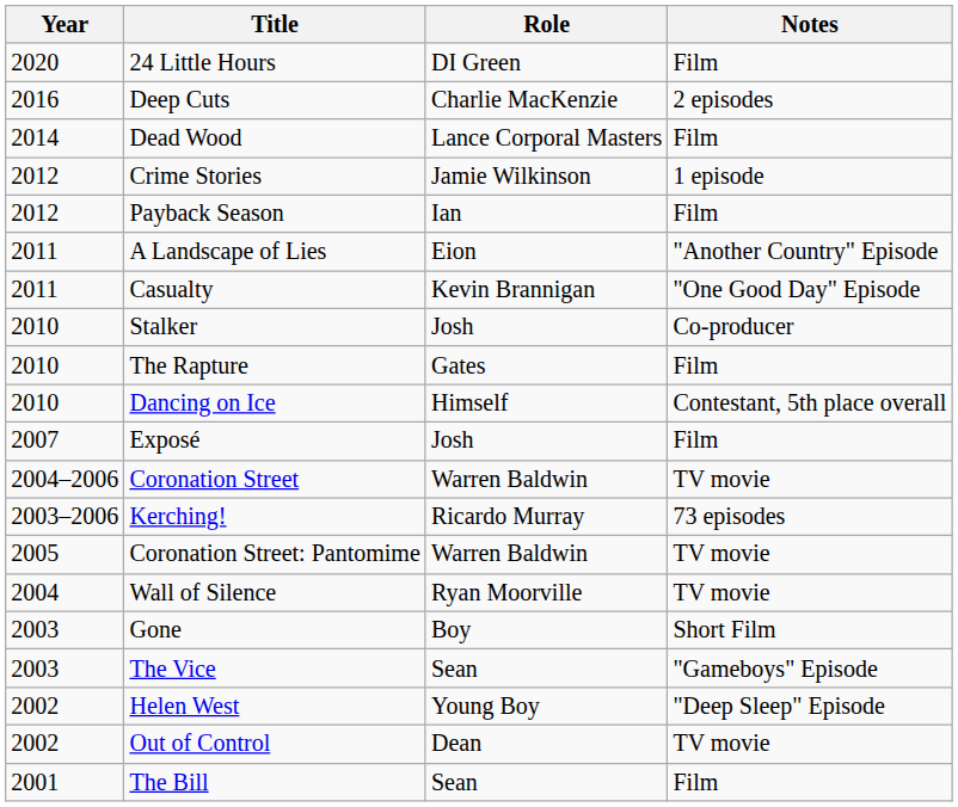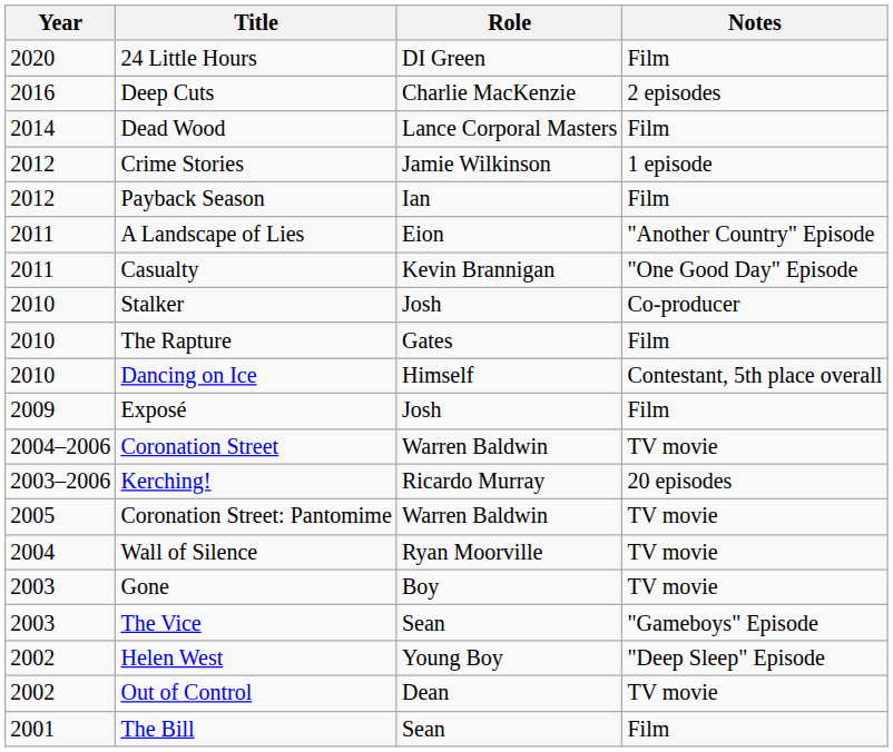Exposé | Year: 2007 -> 2009
Kerching! | Notes: 73 episodes -> 20 episodes
Gone | Notes: Short Film -> TV movie
